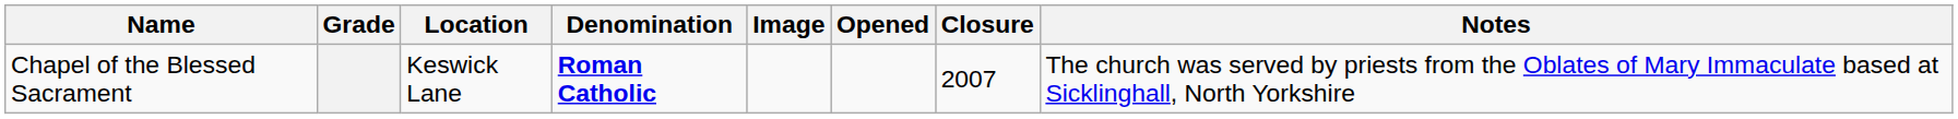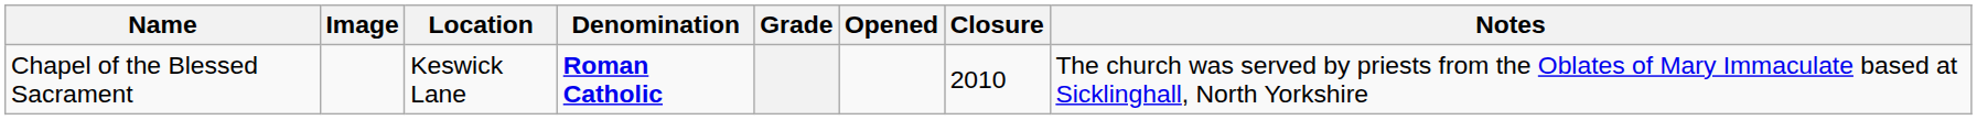columns swapped: Image <-> Grade
Chapel of the Blessed Sacrament | Closure: 2007 -> 2010
